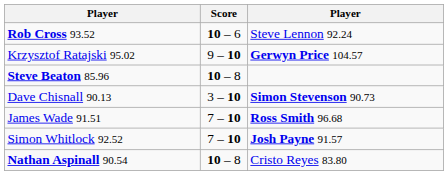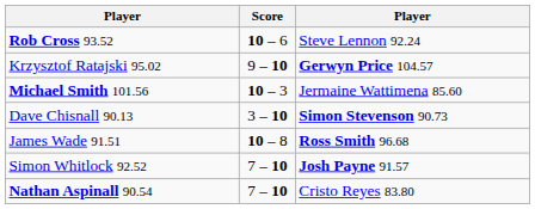- row: Steve Beaton 85.96 | 10 – 8
+ row: Michael Smith 101.56 | 10 – 3 | Jermaine Wattimena 85.60
James Wade 91.51 | Score: 7 – 10 -> 10 – 8
Nathan Aspinall 90.54 | Score: 10 – 8 -> 7 – 10
